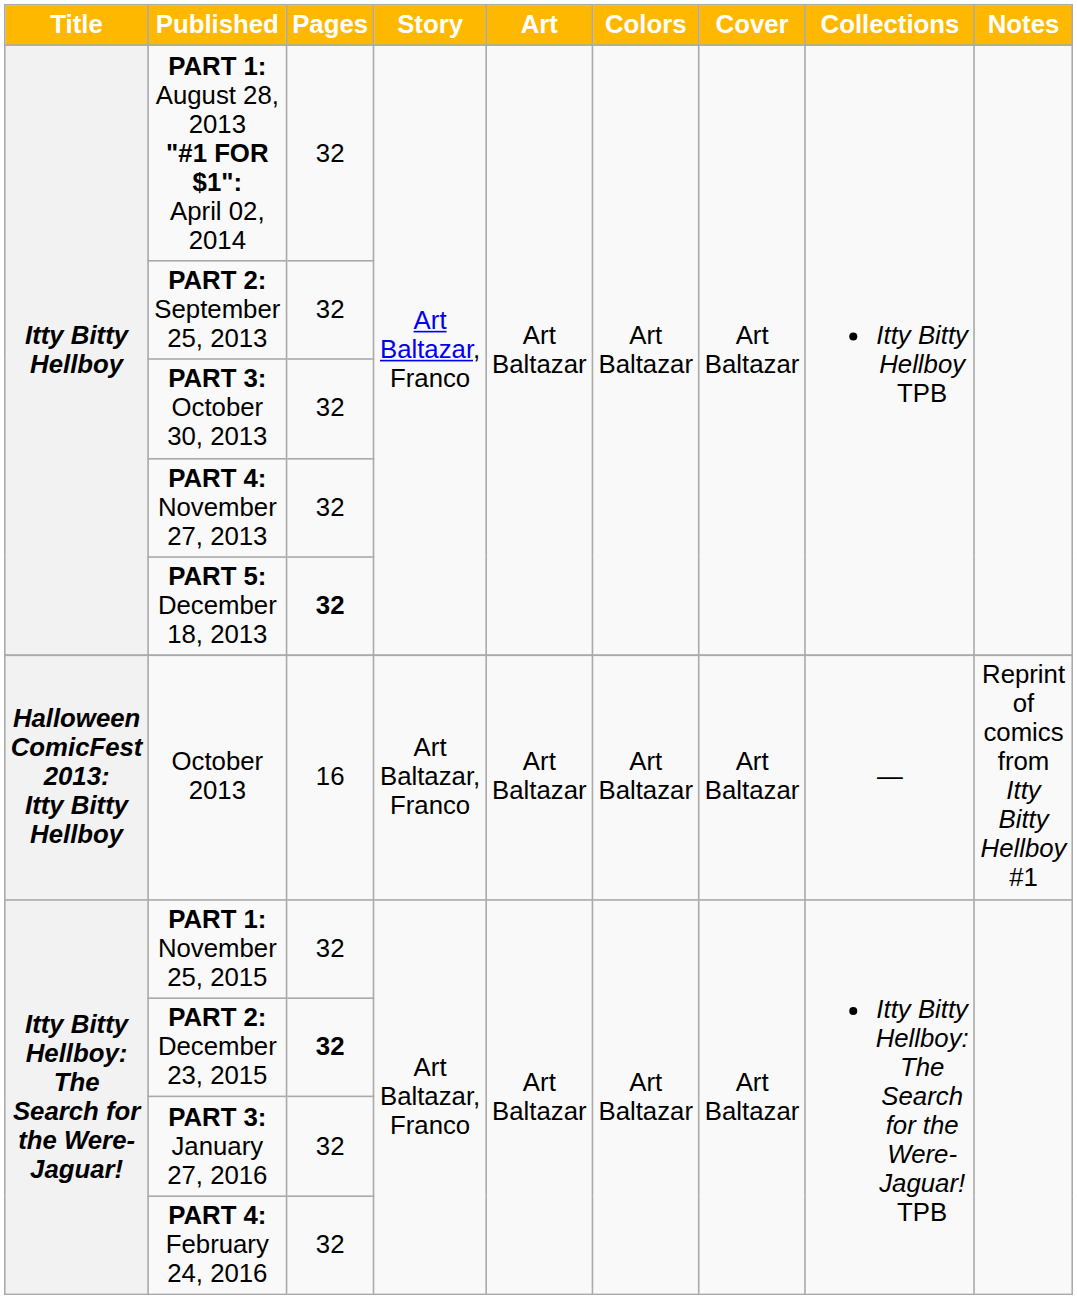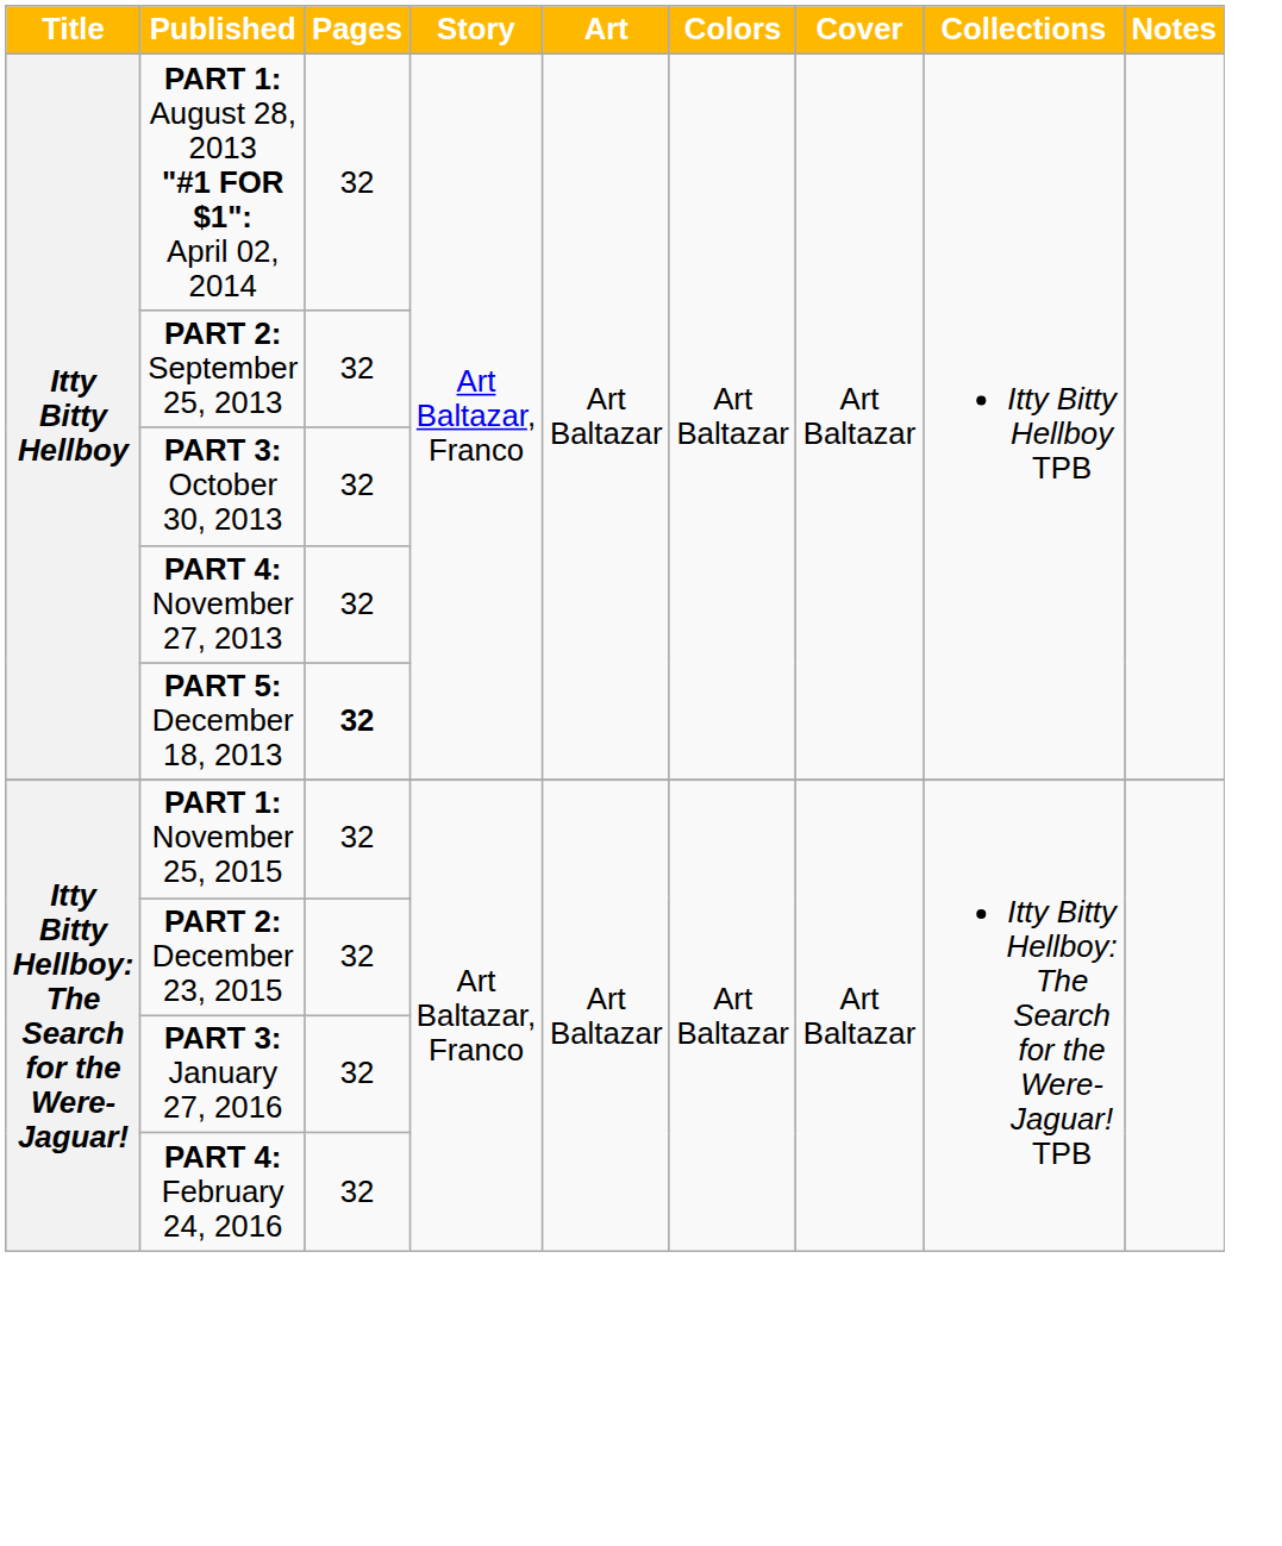- row: Halloween ComicFest 2013: Itty Bitty Hellboy | October 2013 | 16 | Art Baltazar, Franco | Art Baltazar | Art Baltazar | Art Baltazar | — | Reprint of comics from Itty Bitty Hellboy #1
PART 2: December 23, 2015 | Pages: bold -> normal
